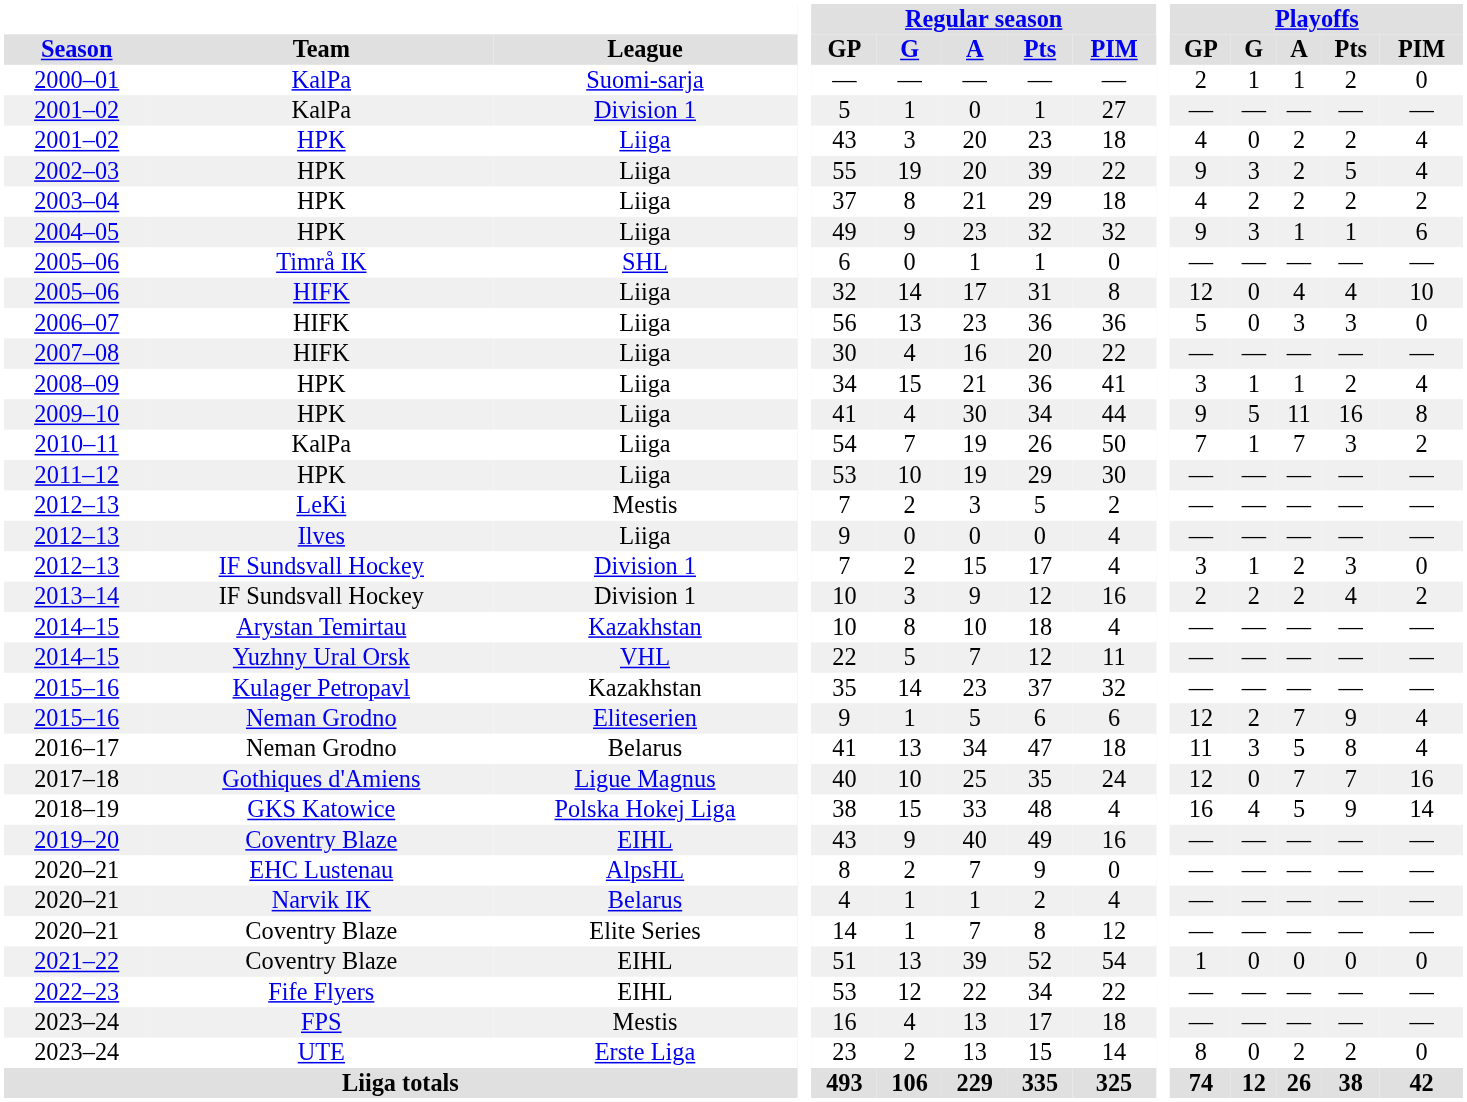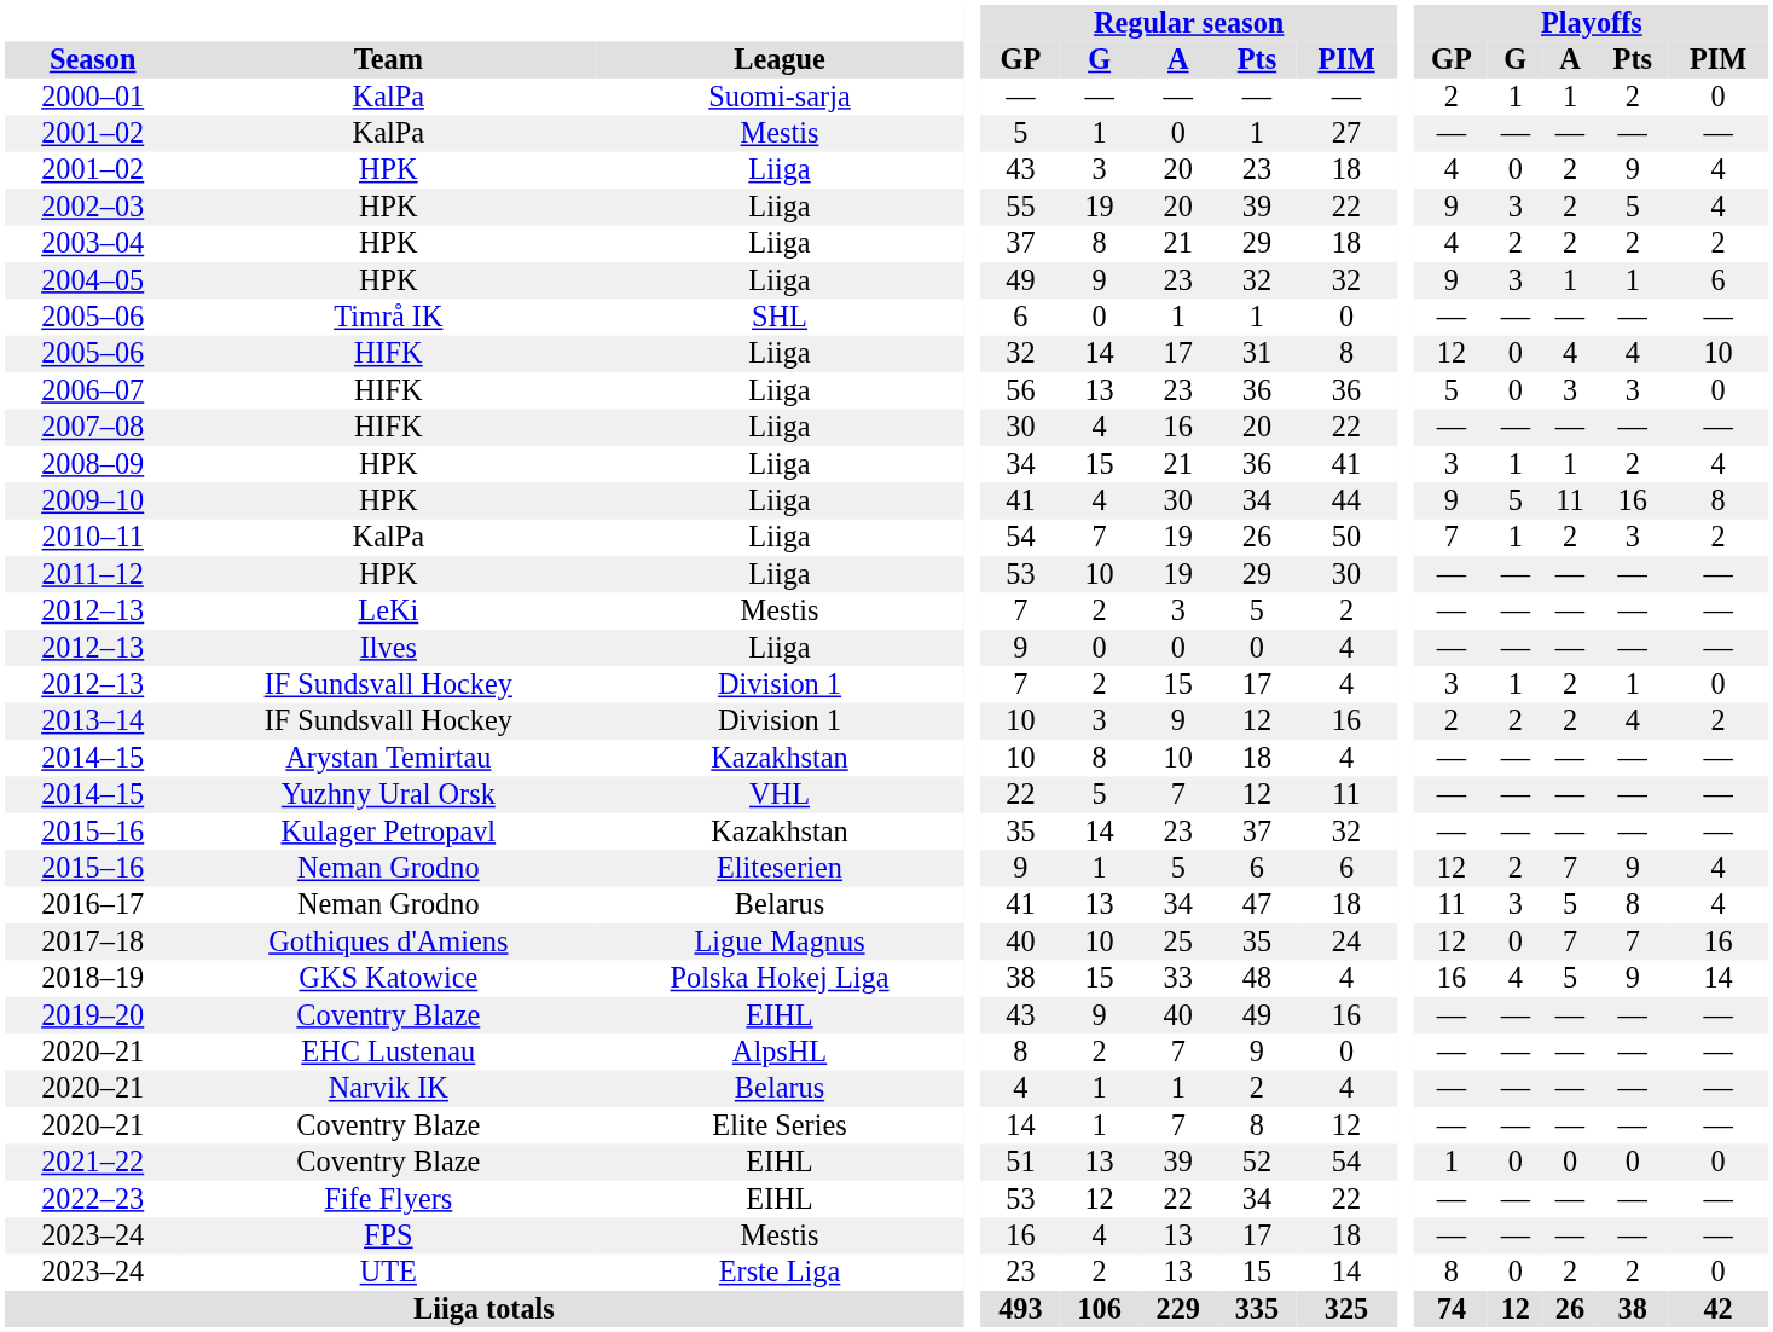2001–02 / KalPa | League: Division 1 -> Mestis
2001–02 / HPK | Playoffs / Pts: 2 -> 9
2010–11 | Playoffs / A: 7 -> 2
2012–13 / IF Sundsvall Hockey | Playoffs / Pts: 3 -> 1
